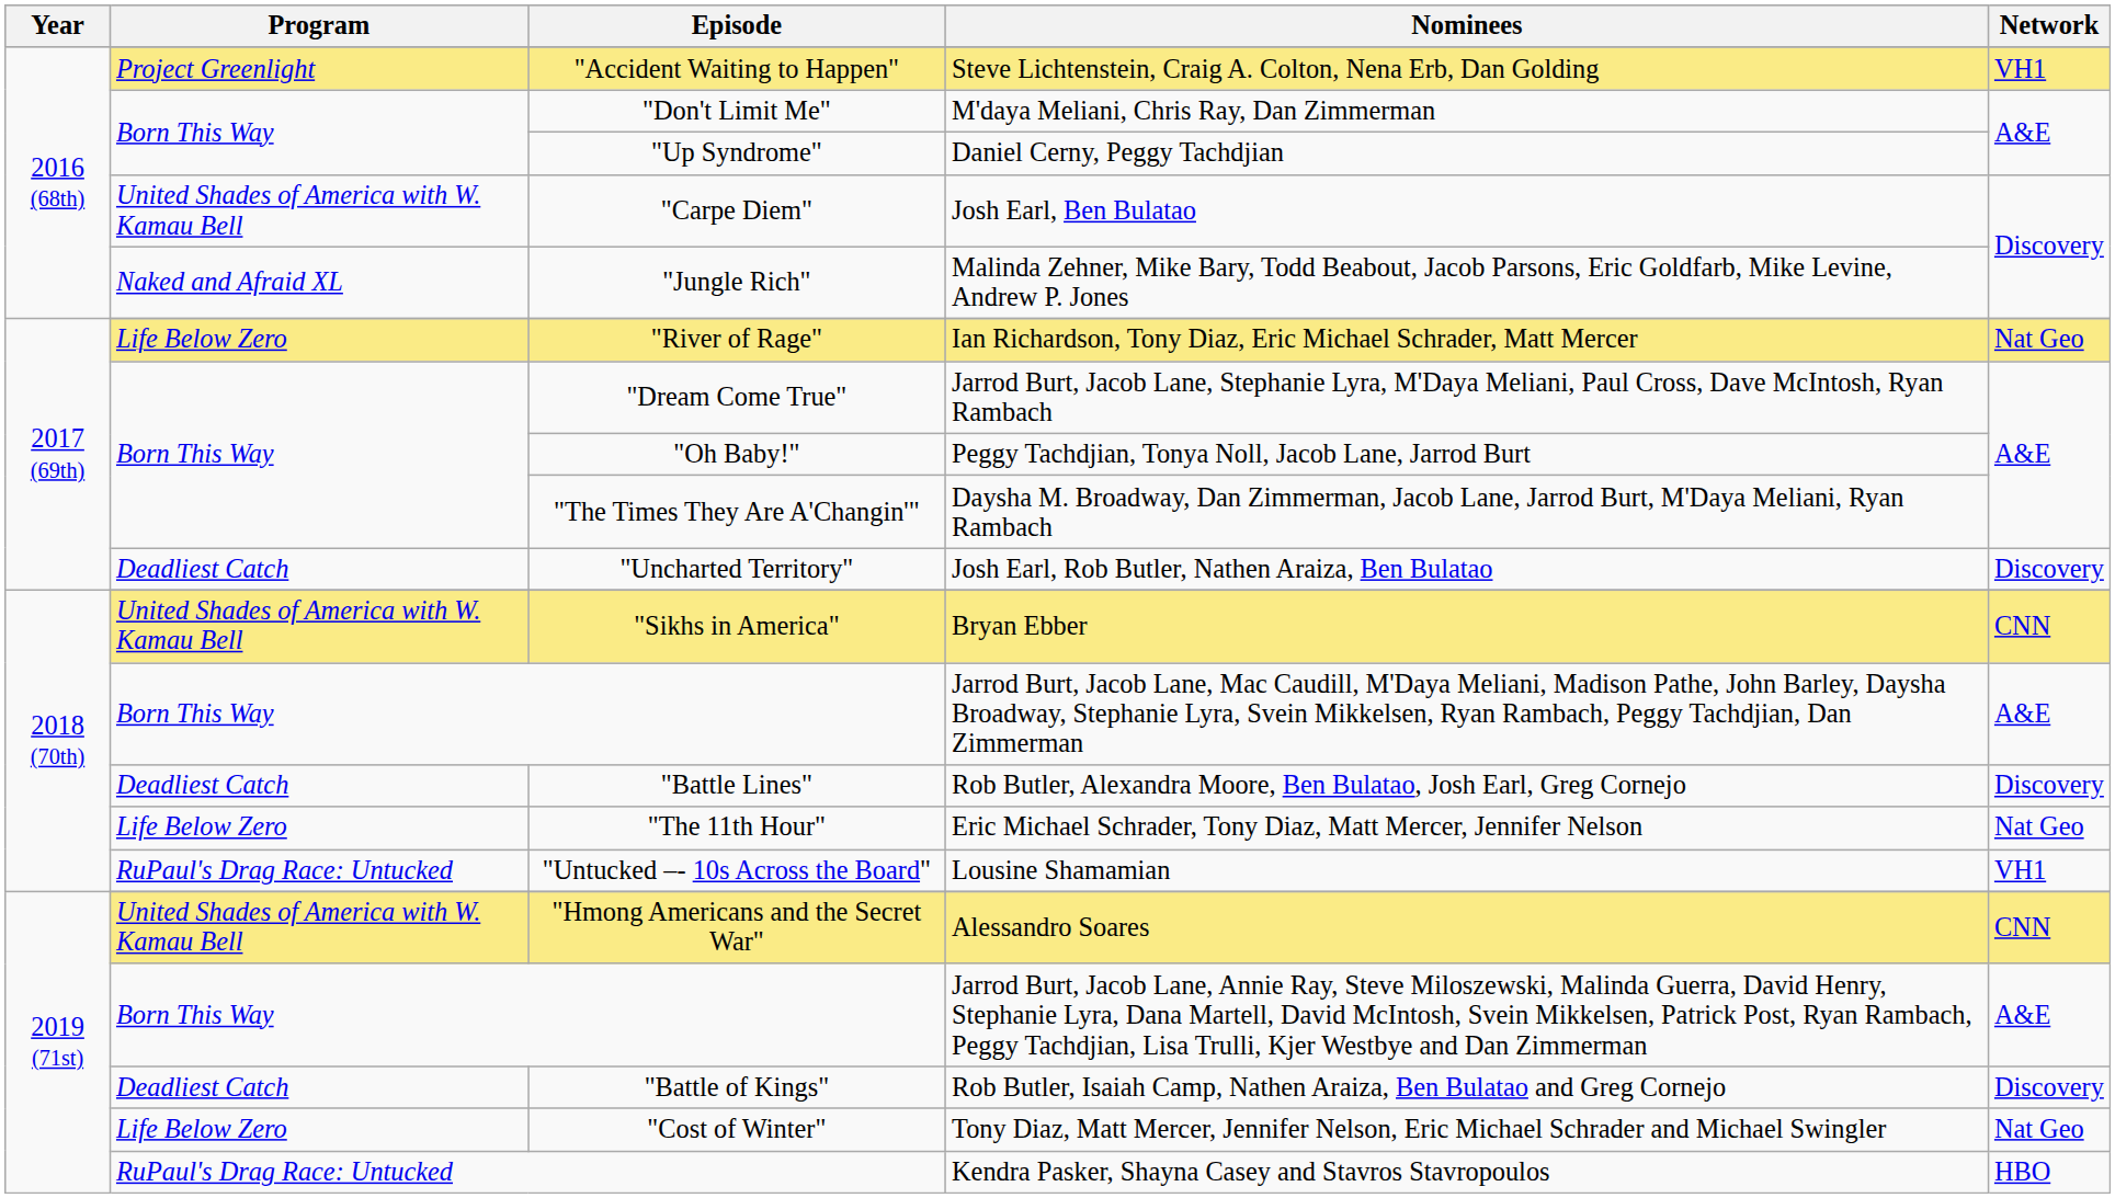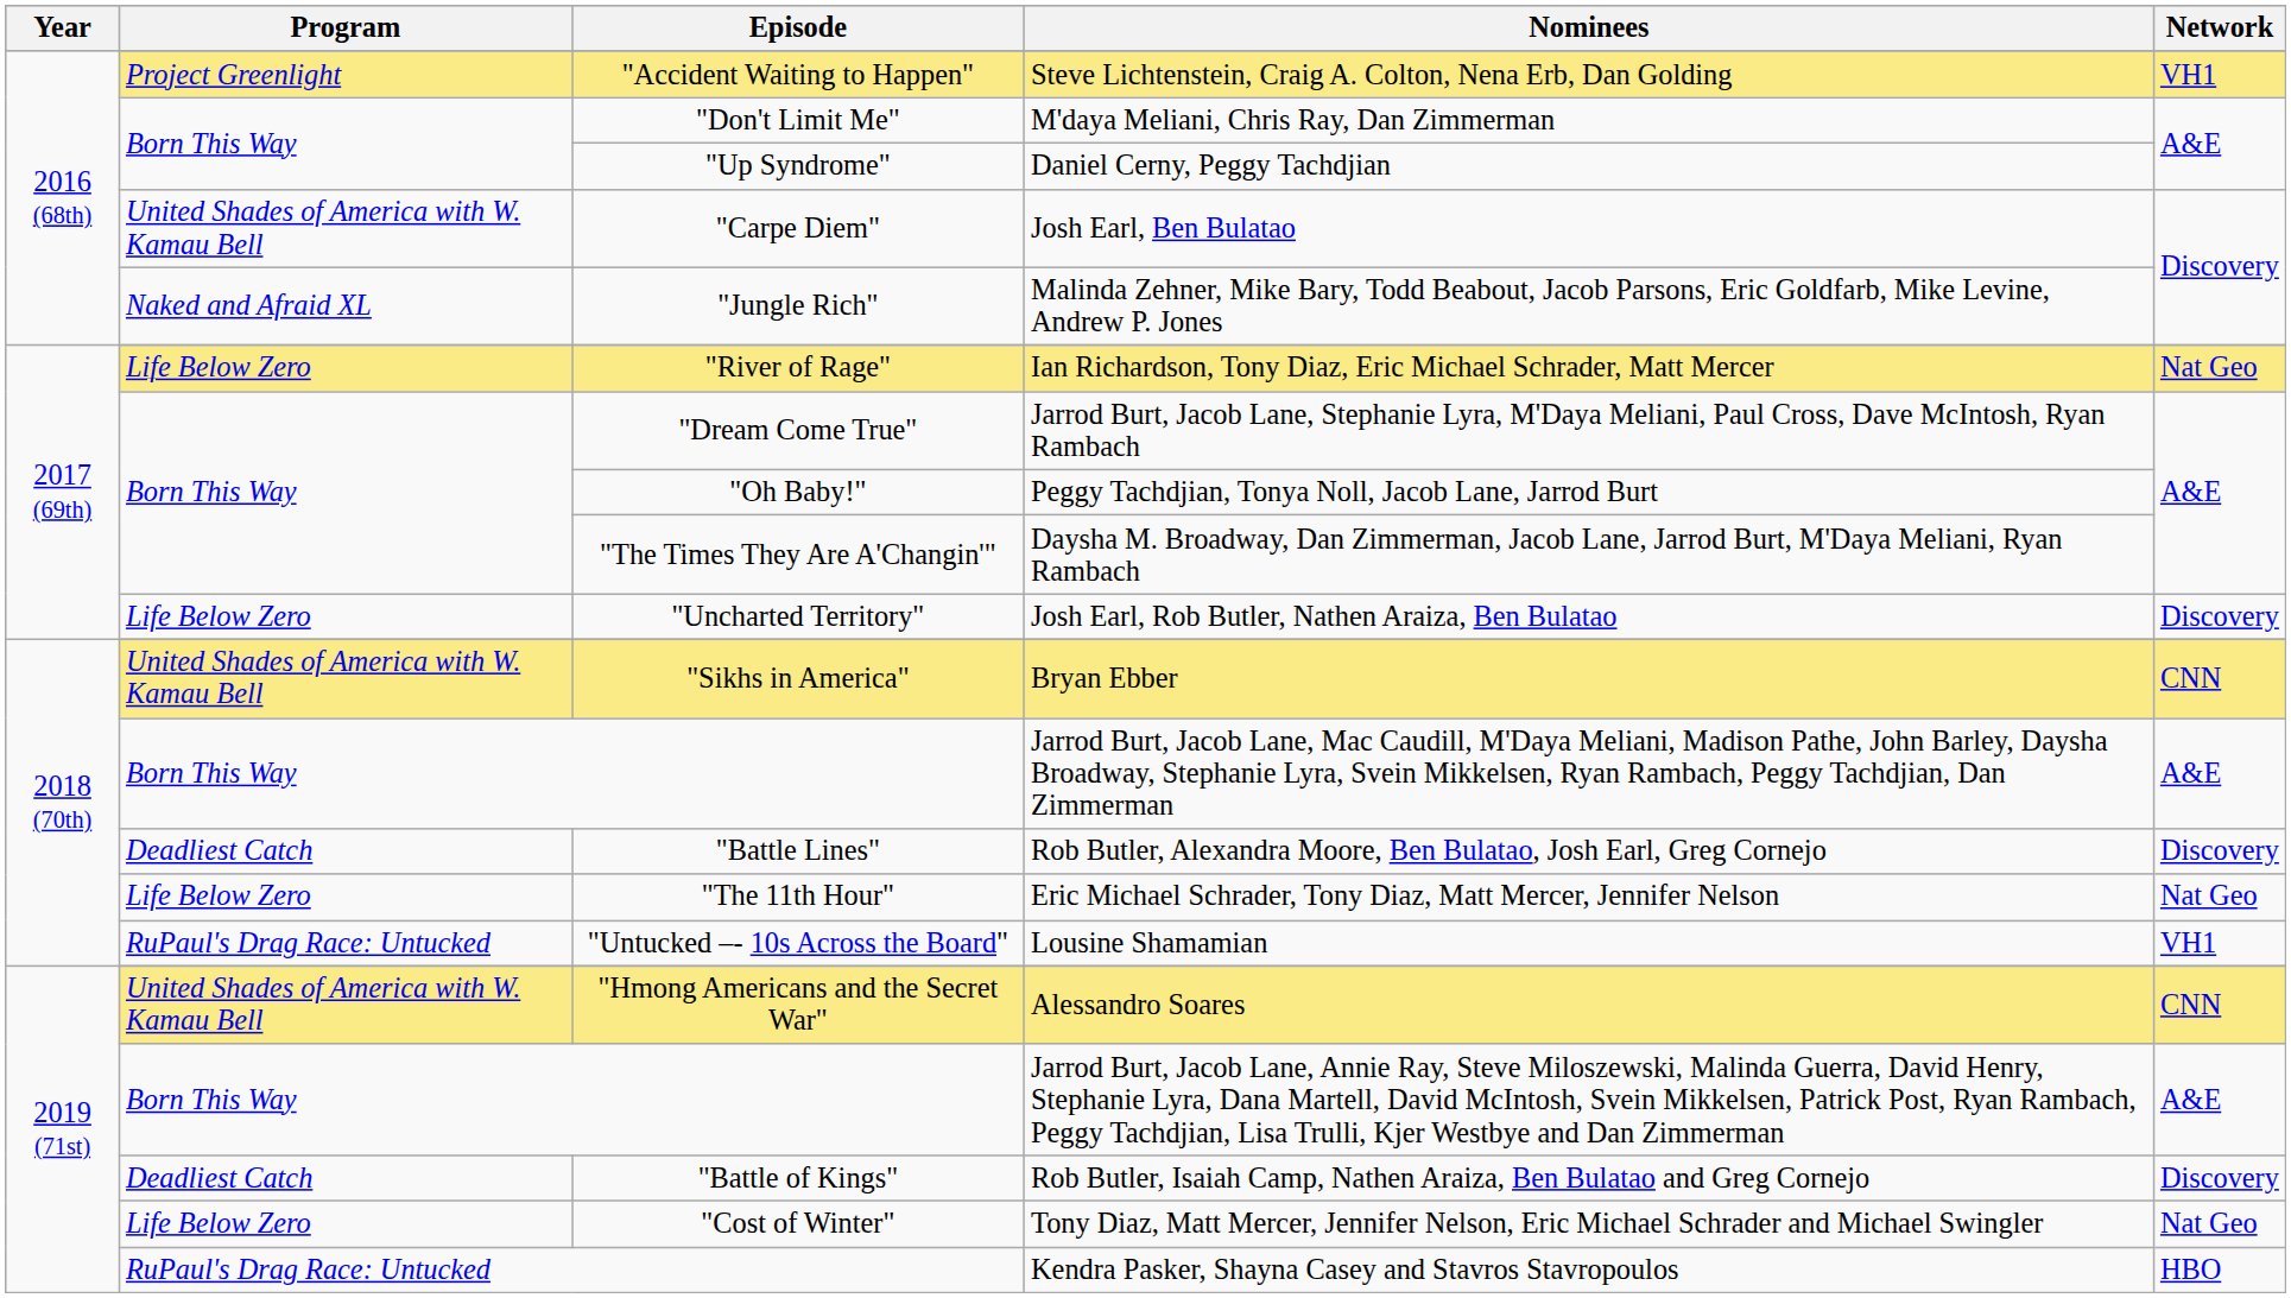Josh Earl, Rob Butler, Nathen Araiza, Ben Bulatao | Program: Deadliest Catch -> Life Below Zero
